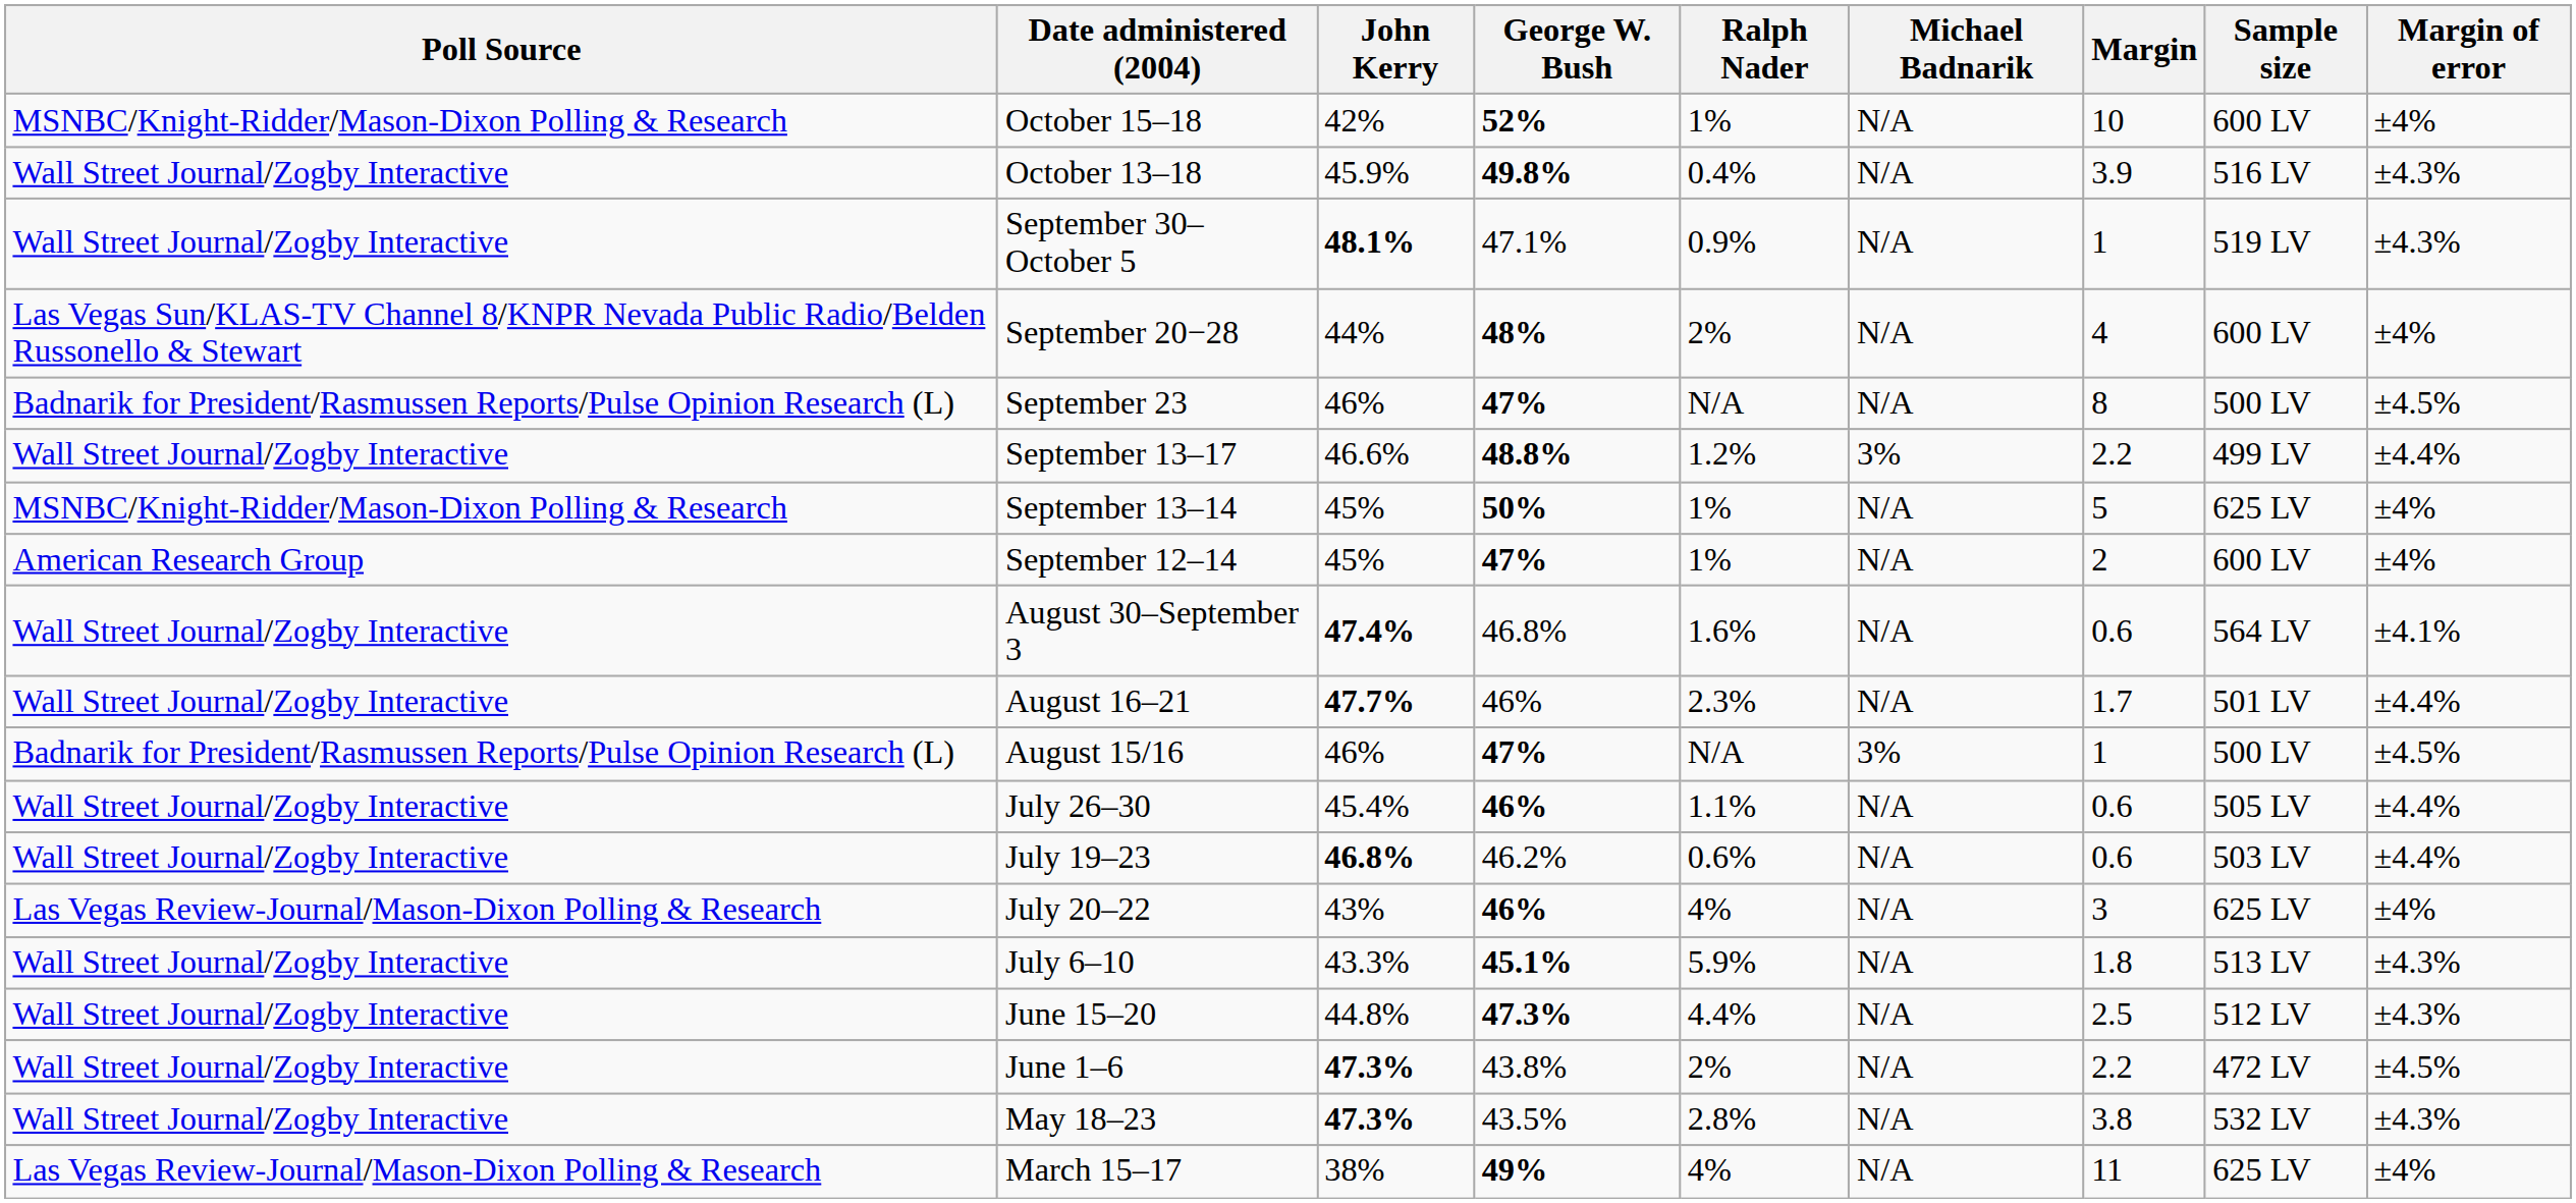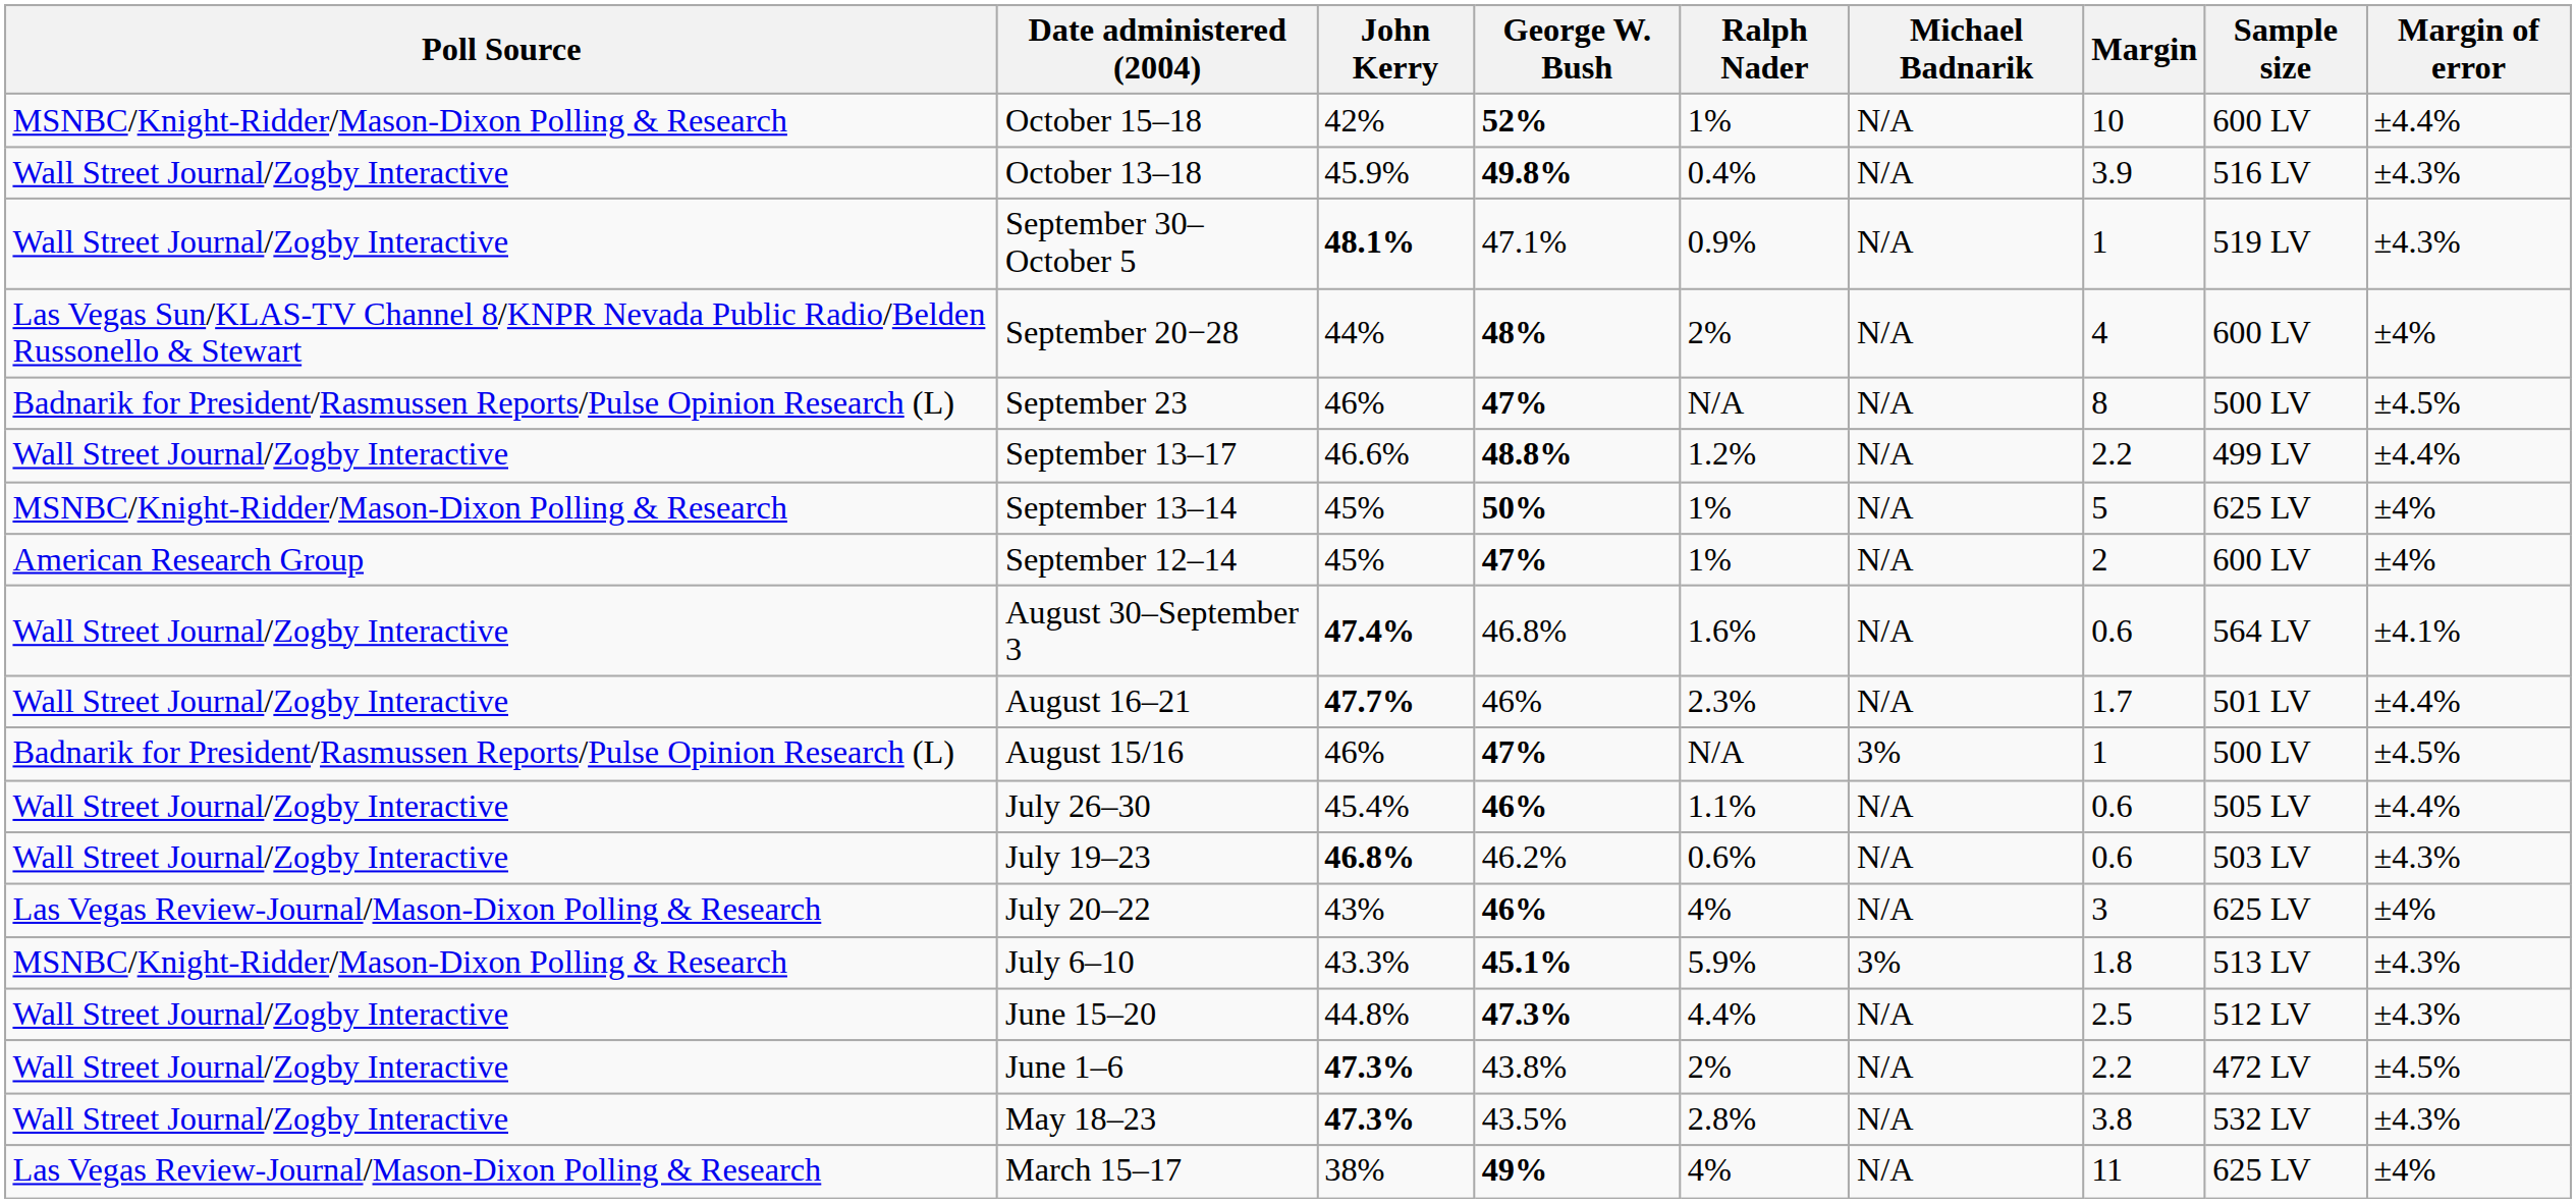October 15–18 | Margin of error: ±4% -> ±4.4%
September 13–17 | Michael Badnarik: 3% -> N/A
July 19–23 | Margin of error: ±4.4% -> ±4.3%
July 6–10 | Poll Source: Wall Street Journal/Zogby Interactive -> MSNBC/Knight-Ridder/Mason-Dixon Polling & Research
July 6–10 | Michael Badnarik: N/A -> 3%
